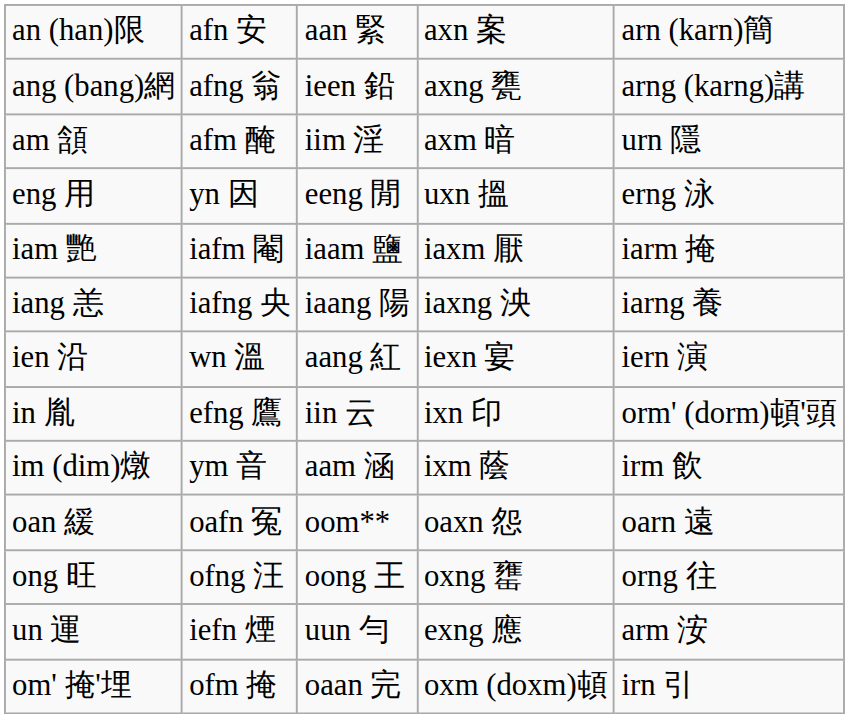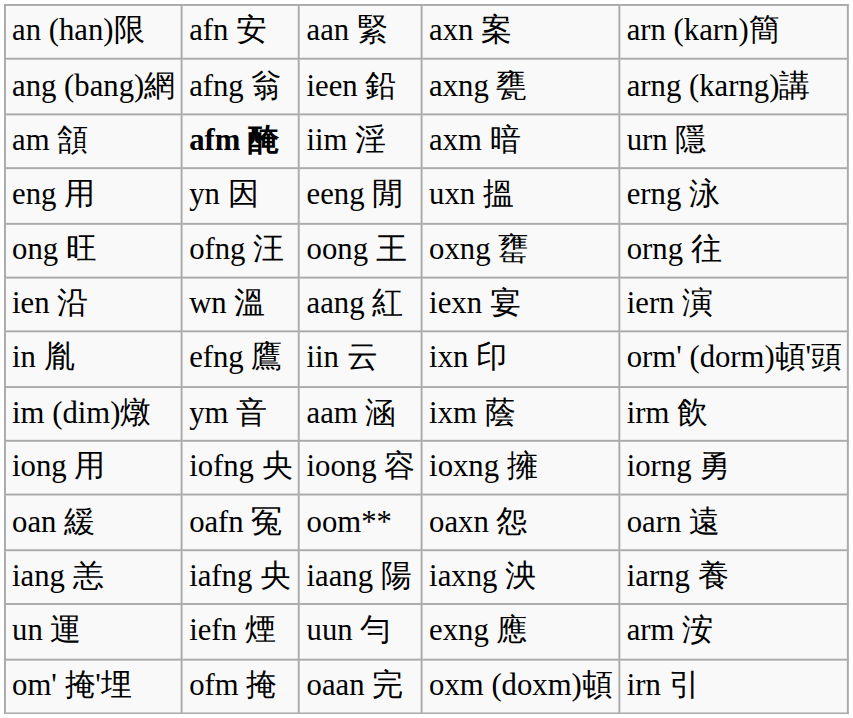am 頷 | column 2: normal -> bold
- row: iam 艷 | iafm 閹 | iaam 鹽 | iaxm 厭 | iarm 掩
rows swapped: iang 恙 <-> ong 旺
+ row: iong 用 | iofng 央 | ioong 容 | ioxng 擁 | iorng 勇
